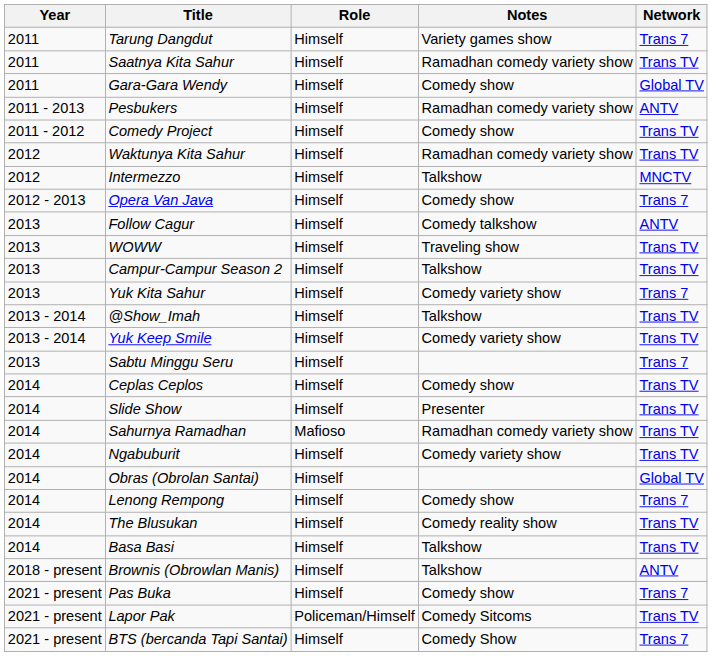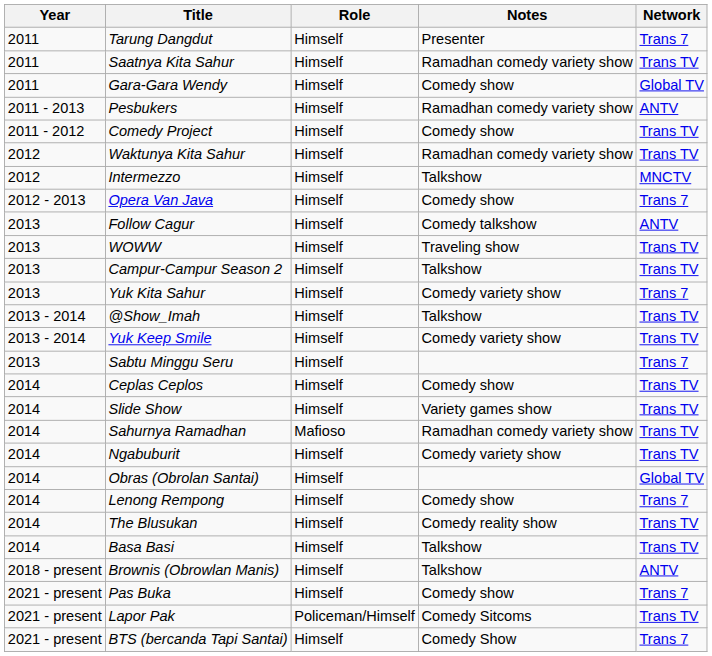Tarung Dangdut | Notes: Variety games show -> Presenter
Slide Show | Notes: Presenter -> Variety games show
